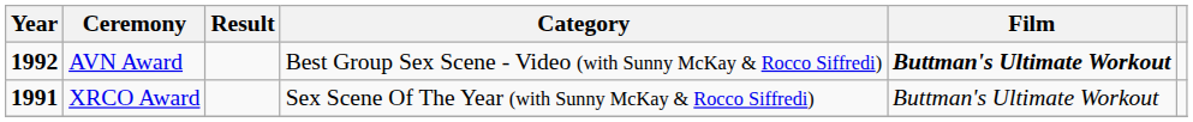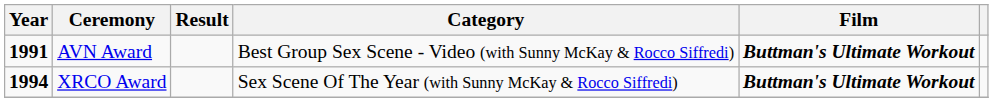AVN Award | Year: 1992 -> 1991
XRCO Award | Year: 1991 -> 1994
XRCO Award | Film: normal -> bold
